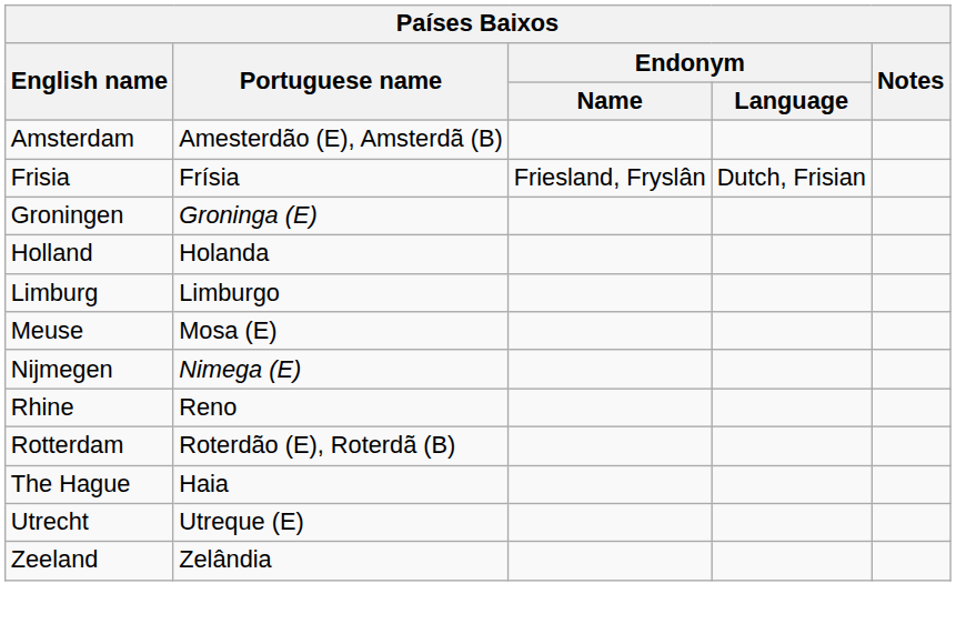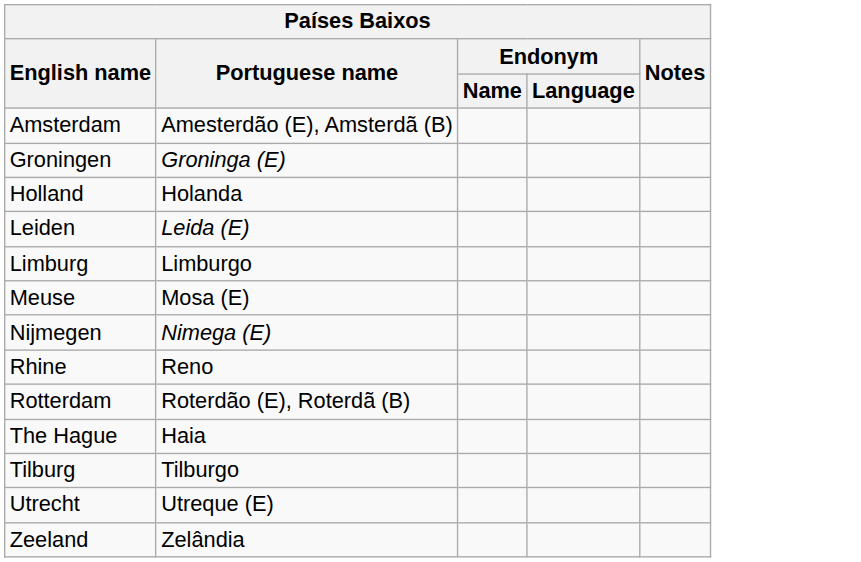- row: Frisia | Frísia | Friesland, Fryslân | Dutch, Frisian
+ row: Leiden | Leida (E)
+ row: Tilburg | Tilburgo
